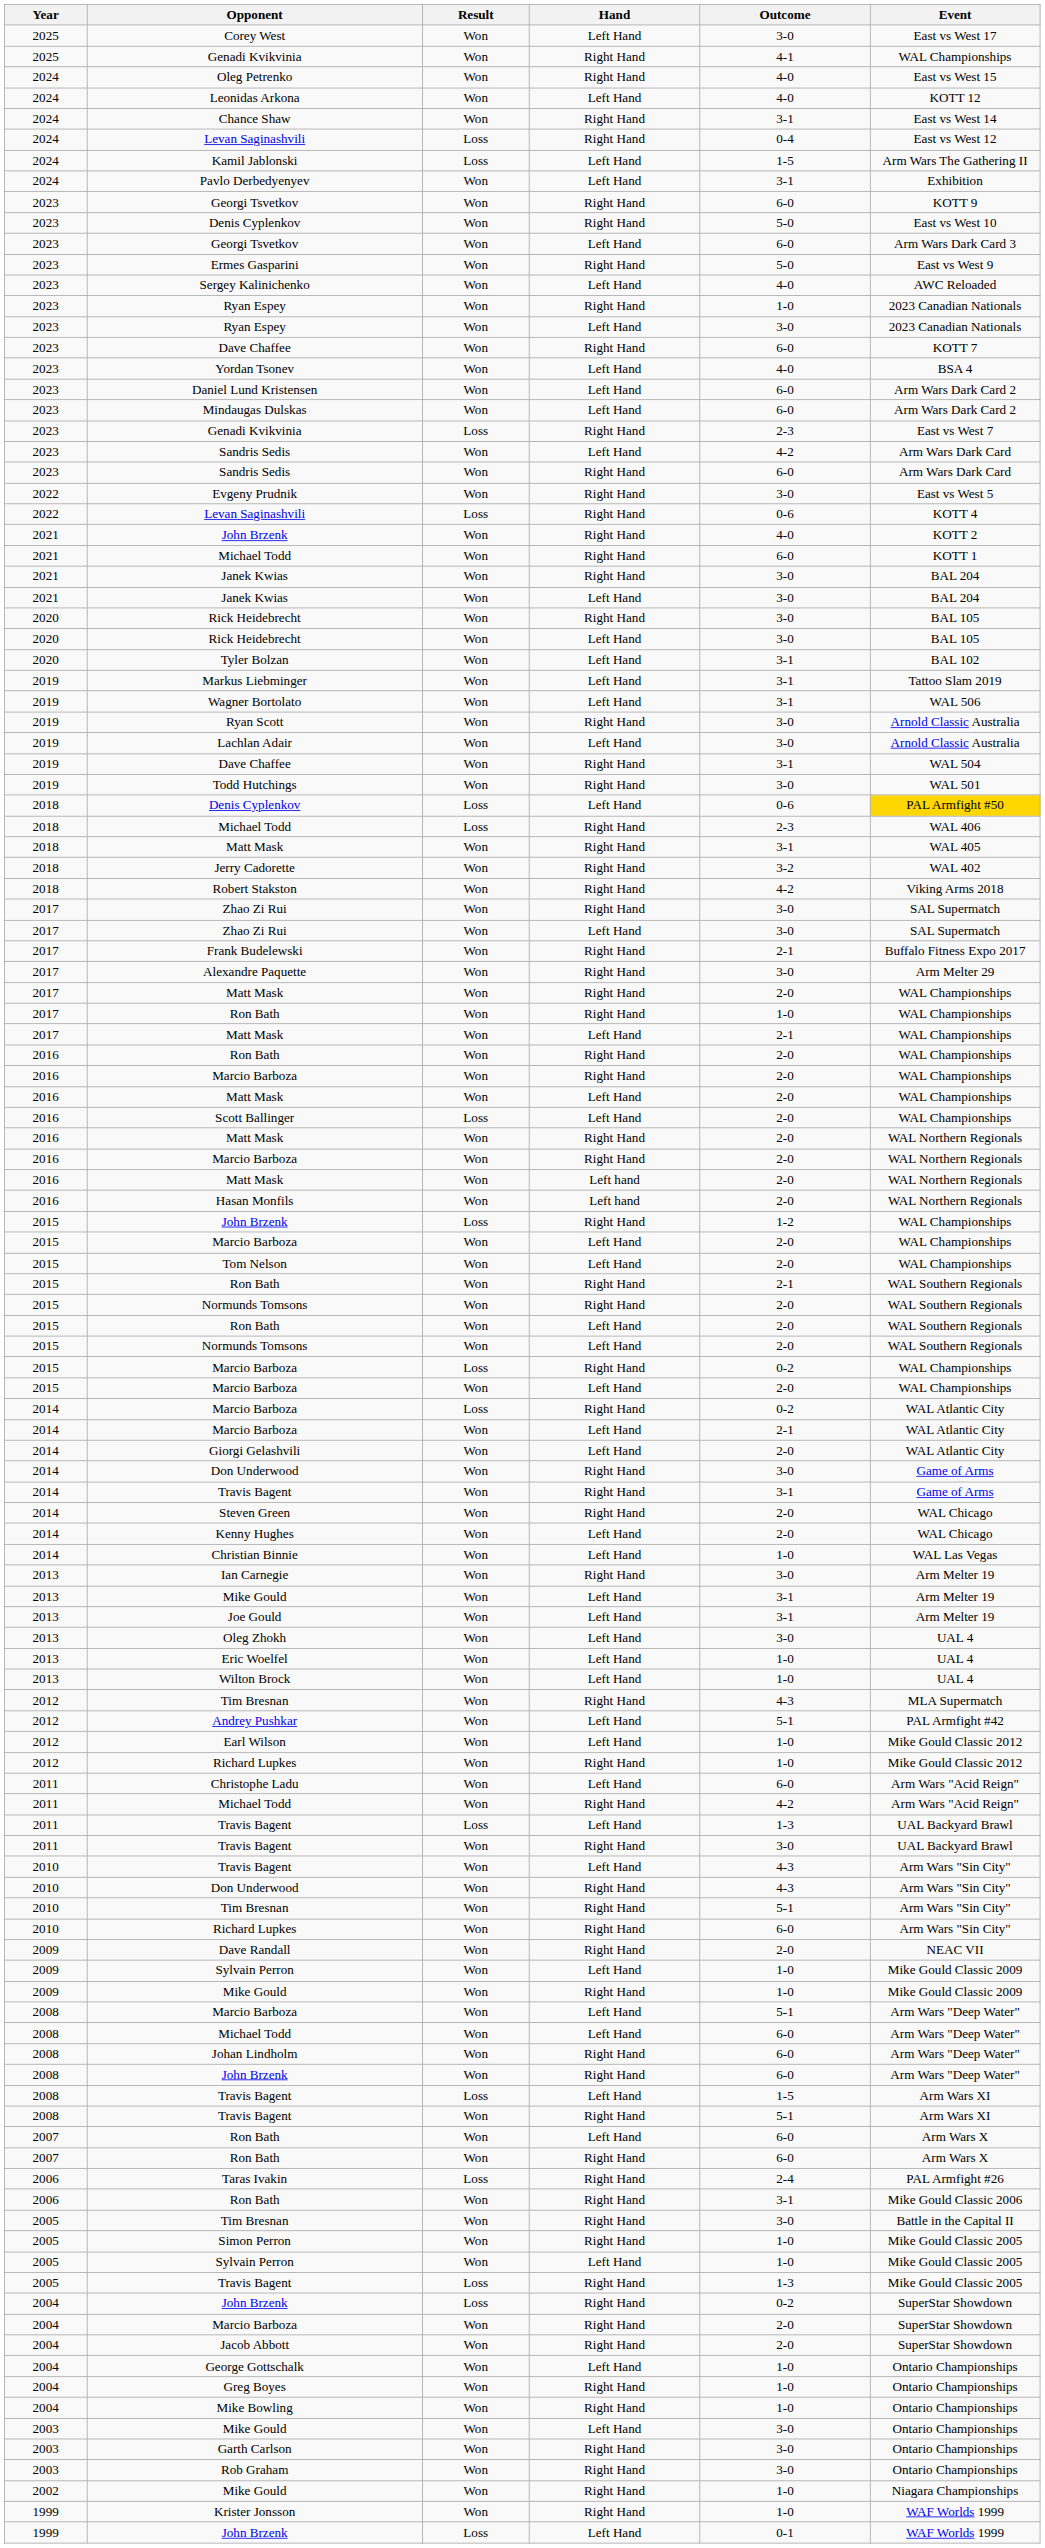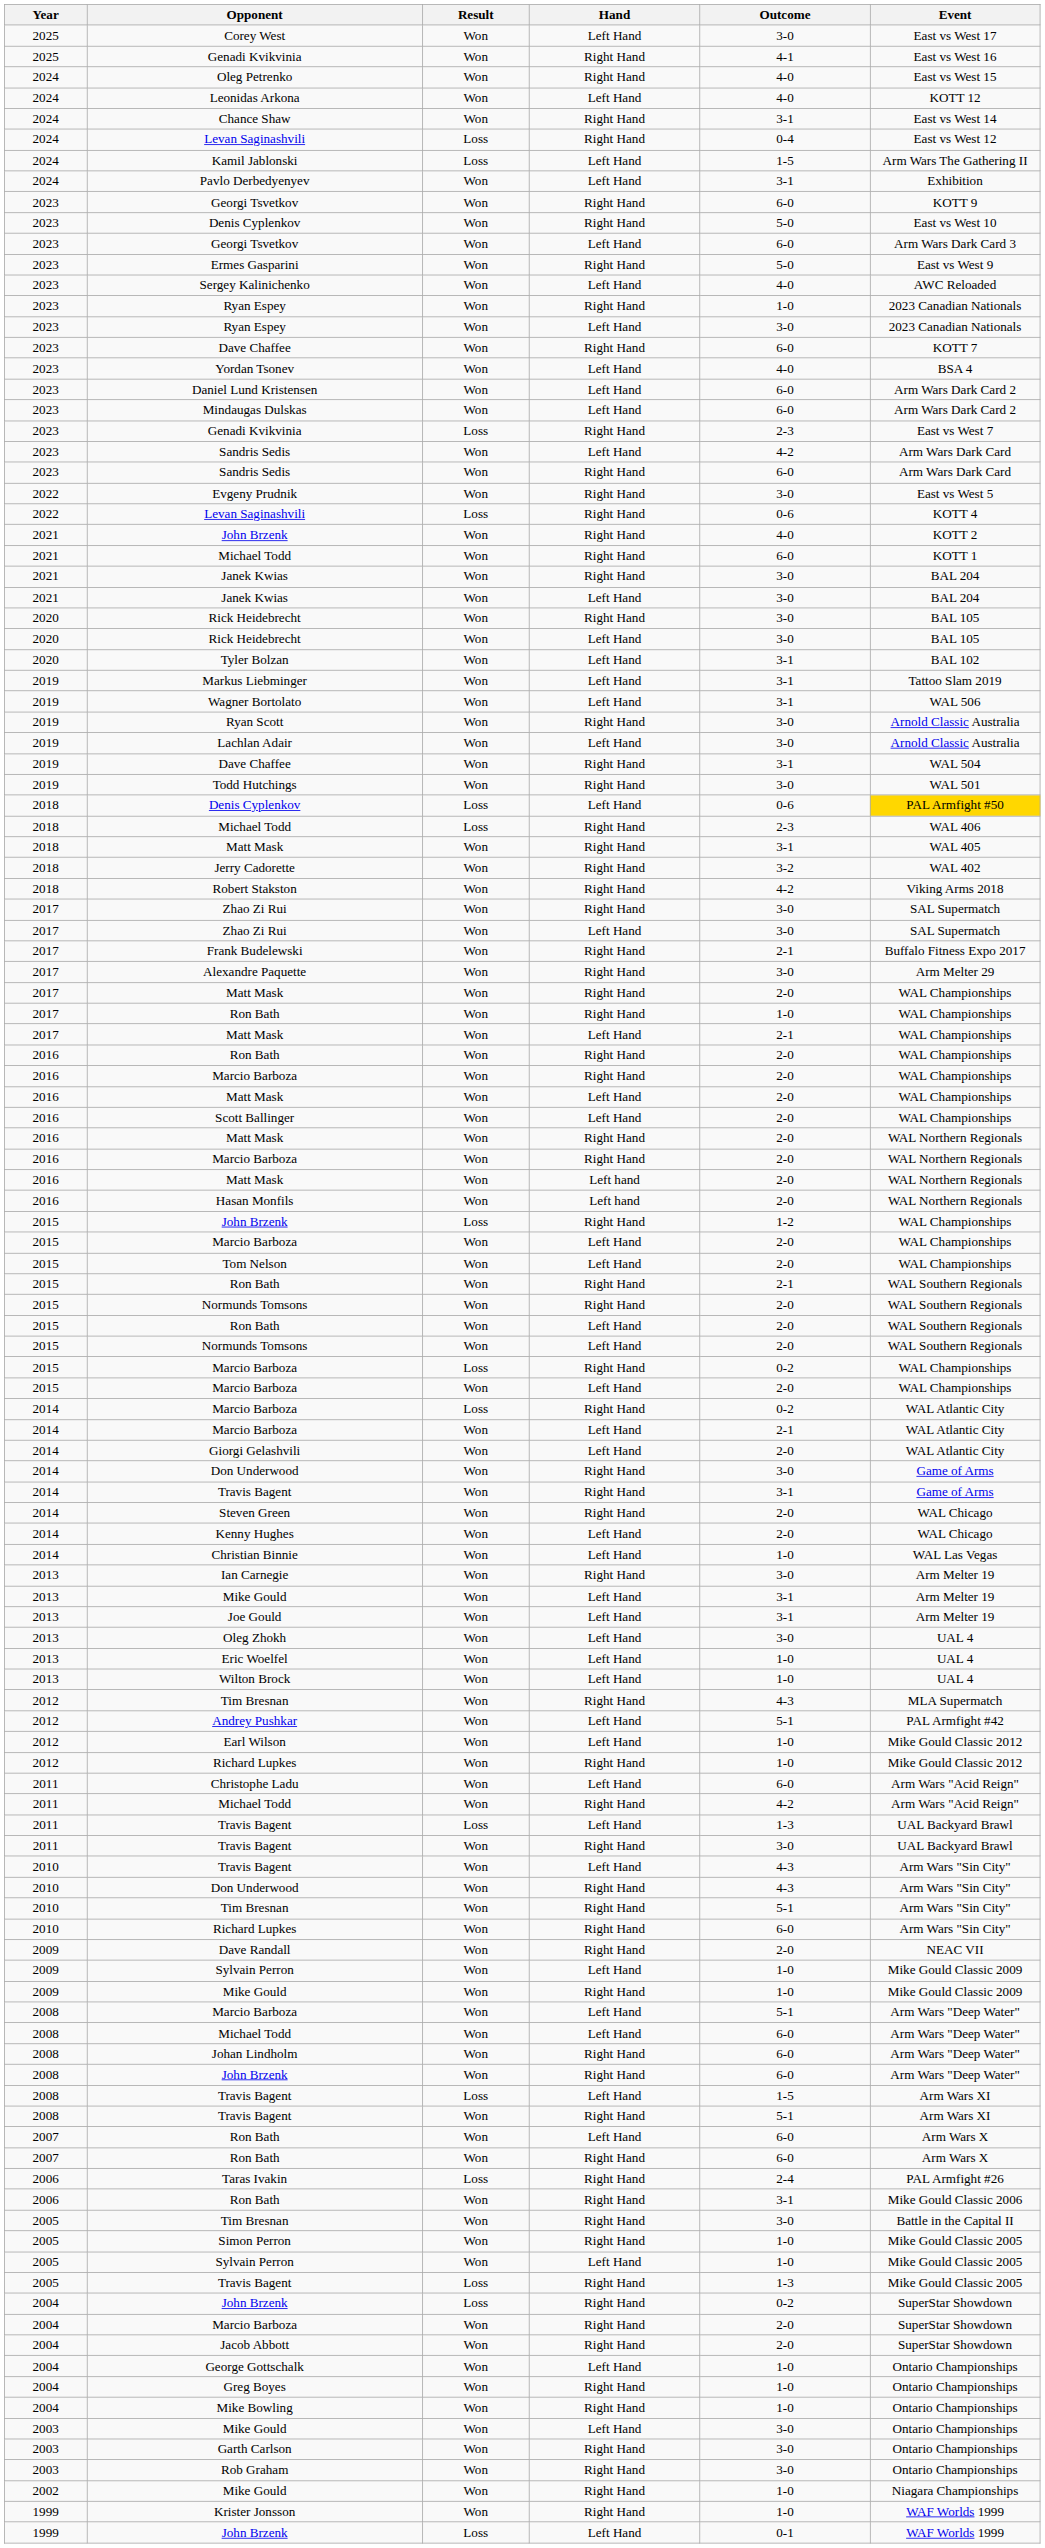2025 / Genadi Kvikvinia | Event: WAL Championships -> East vs West 16
Scott Ballinger | Result: Loss -> Won
